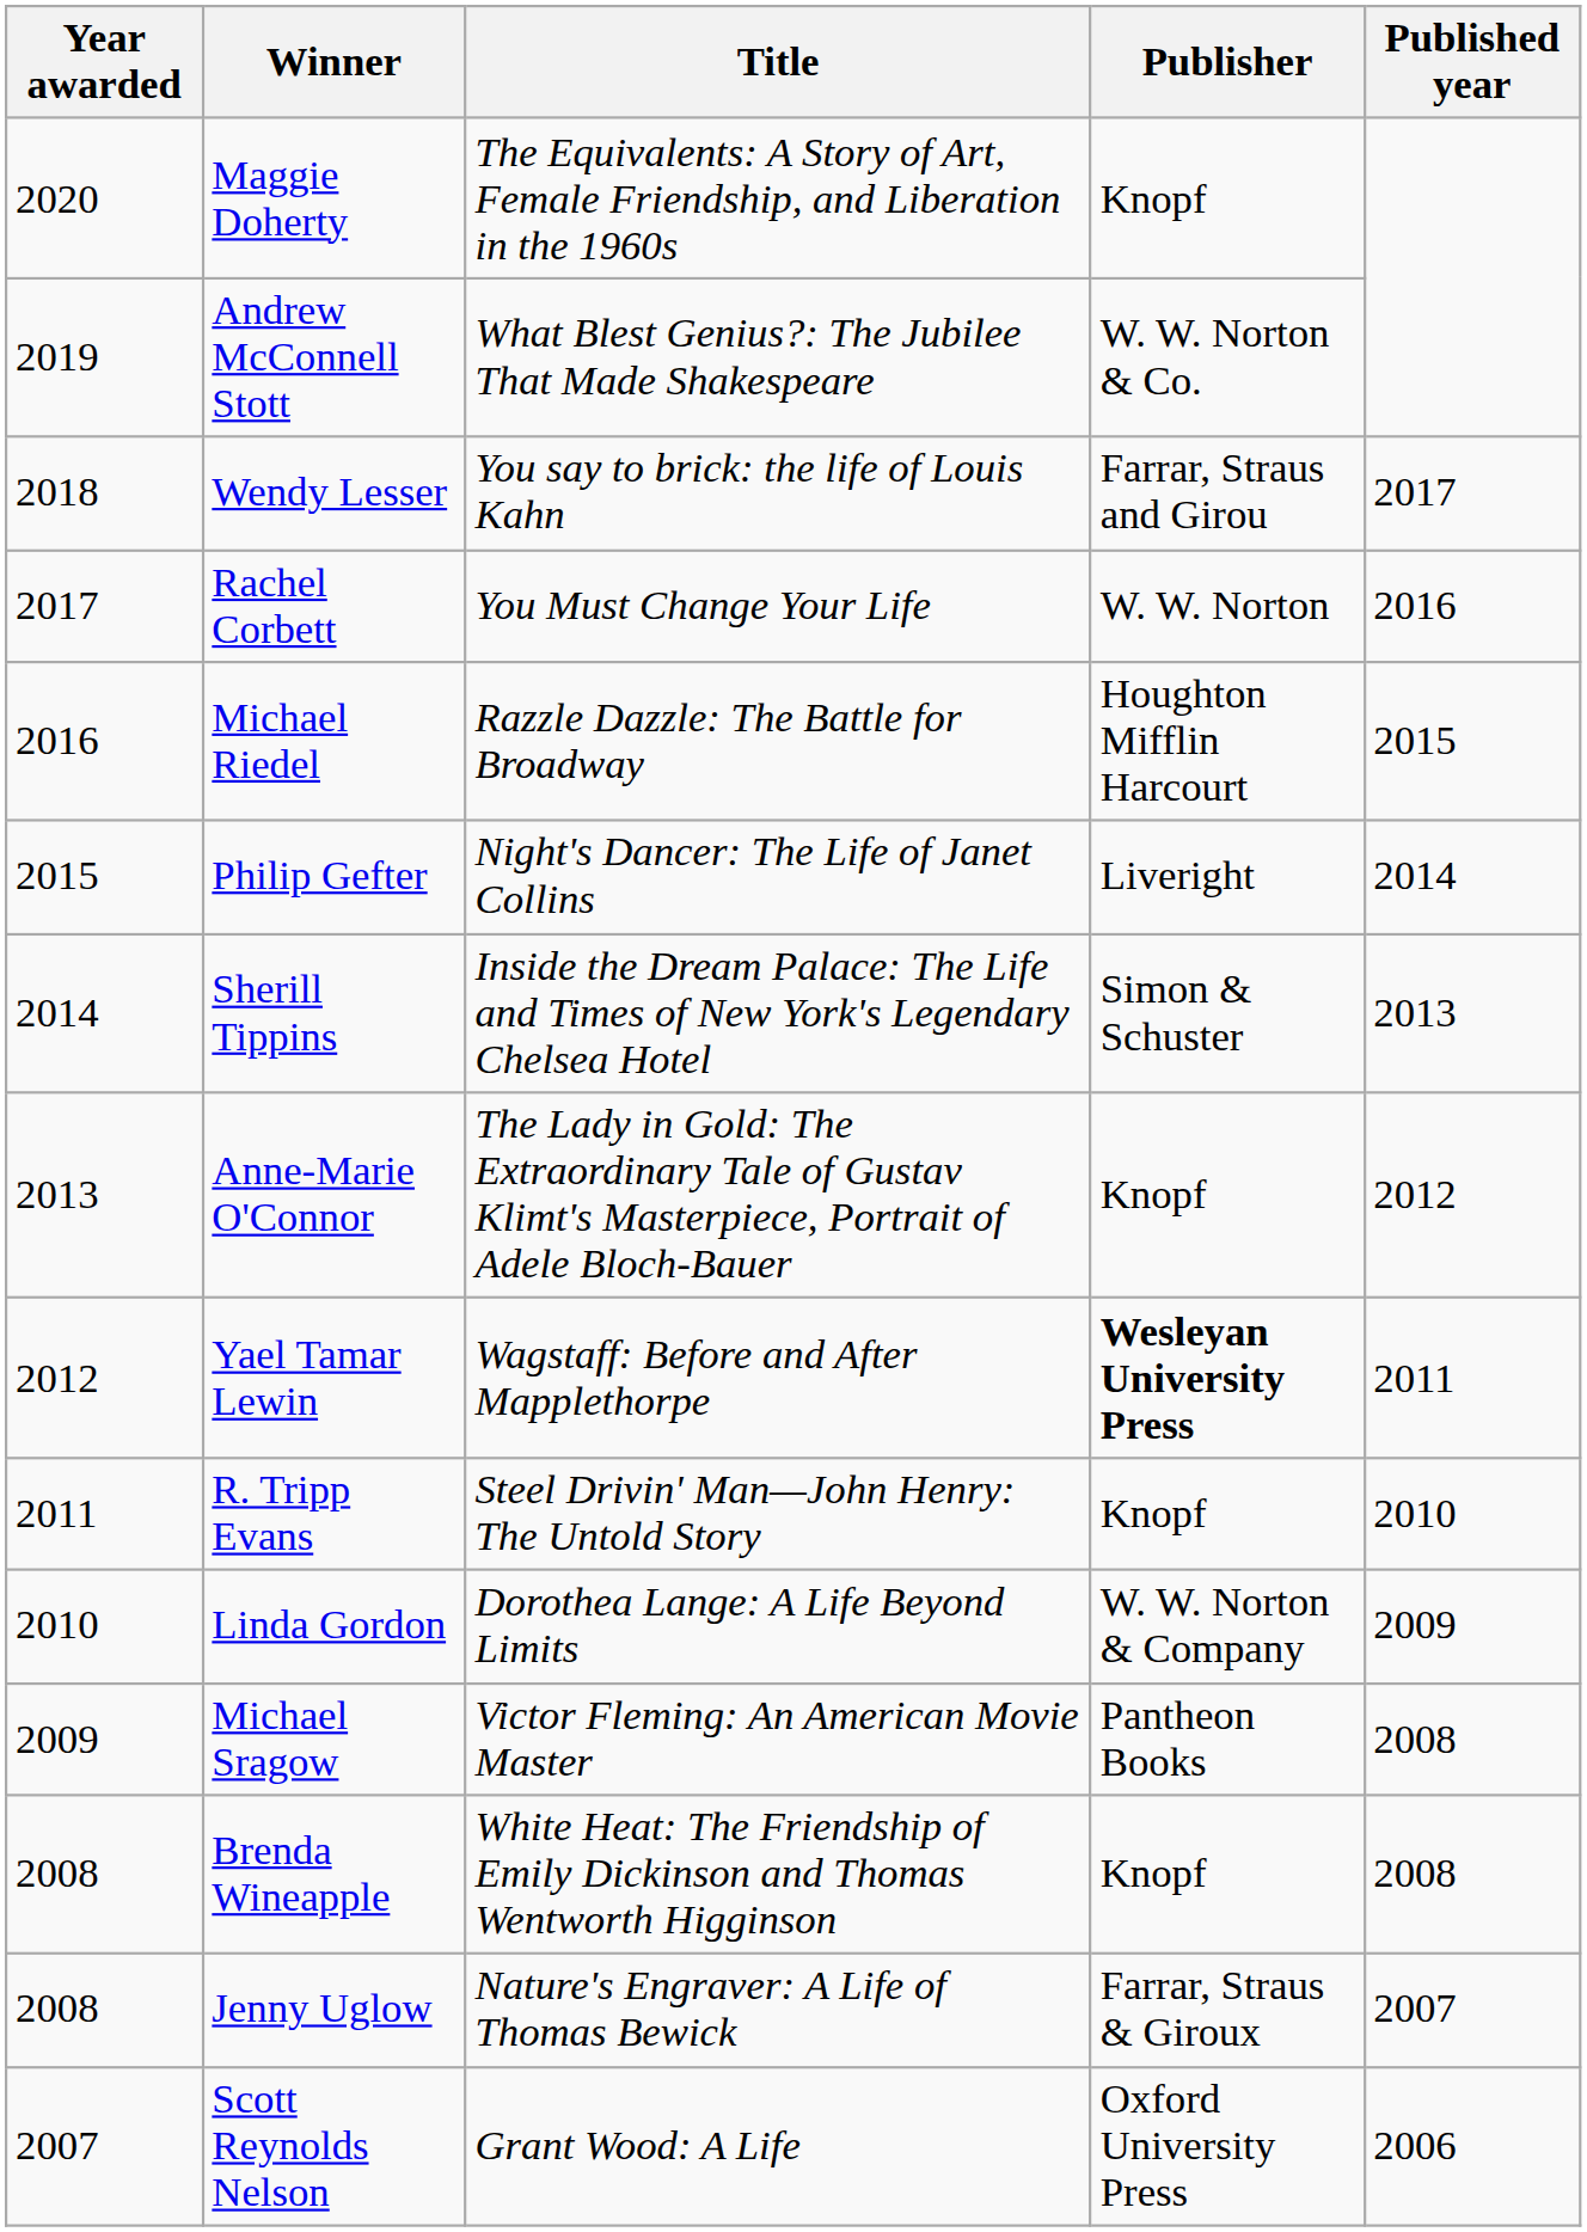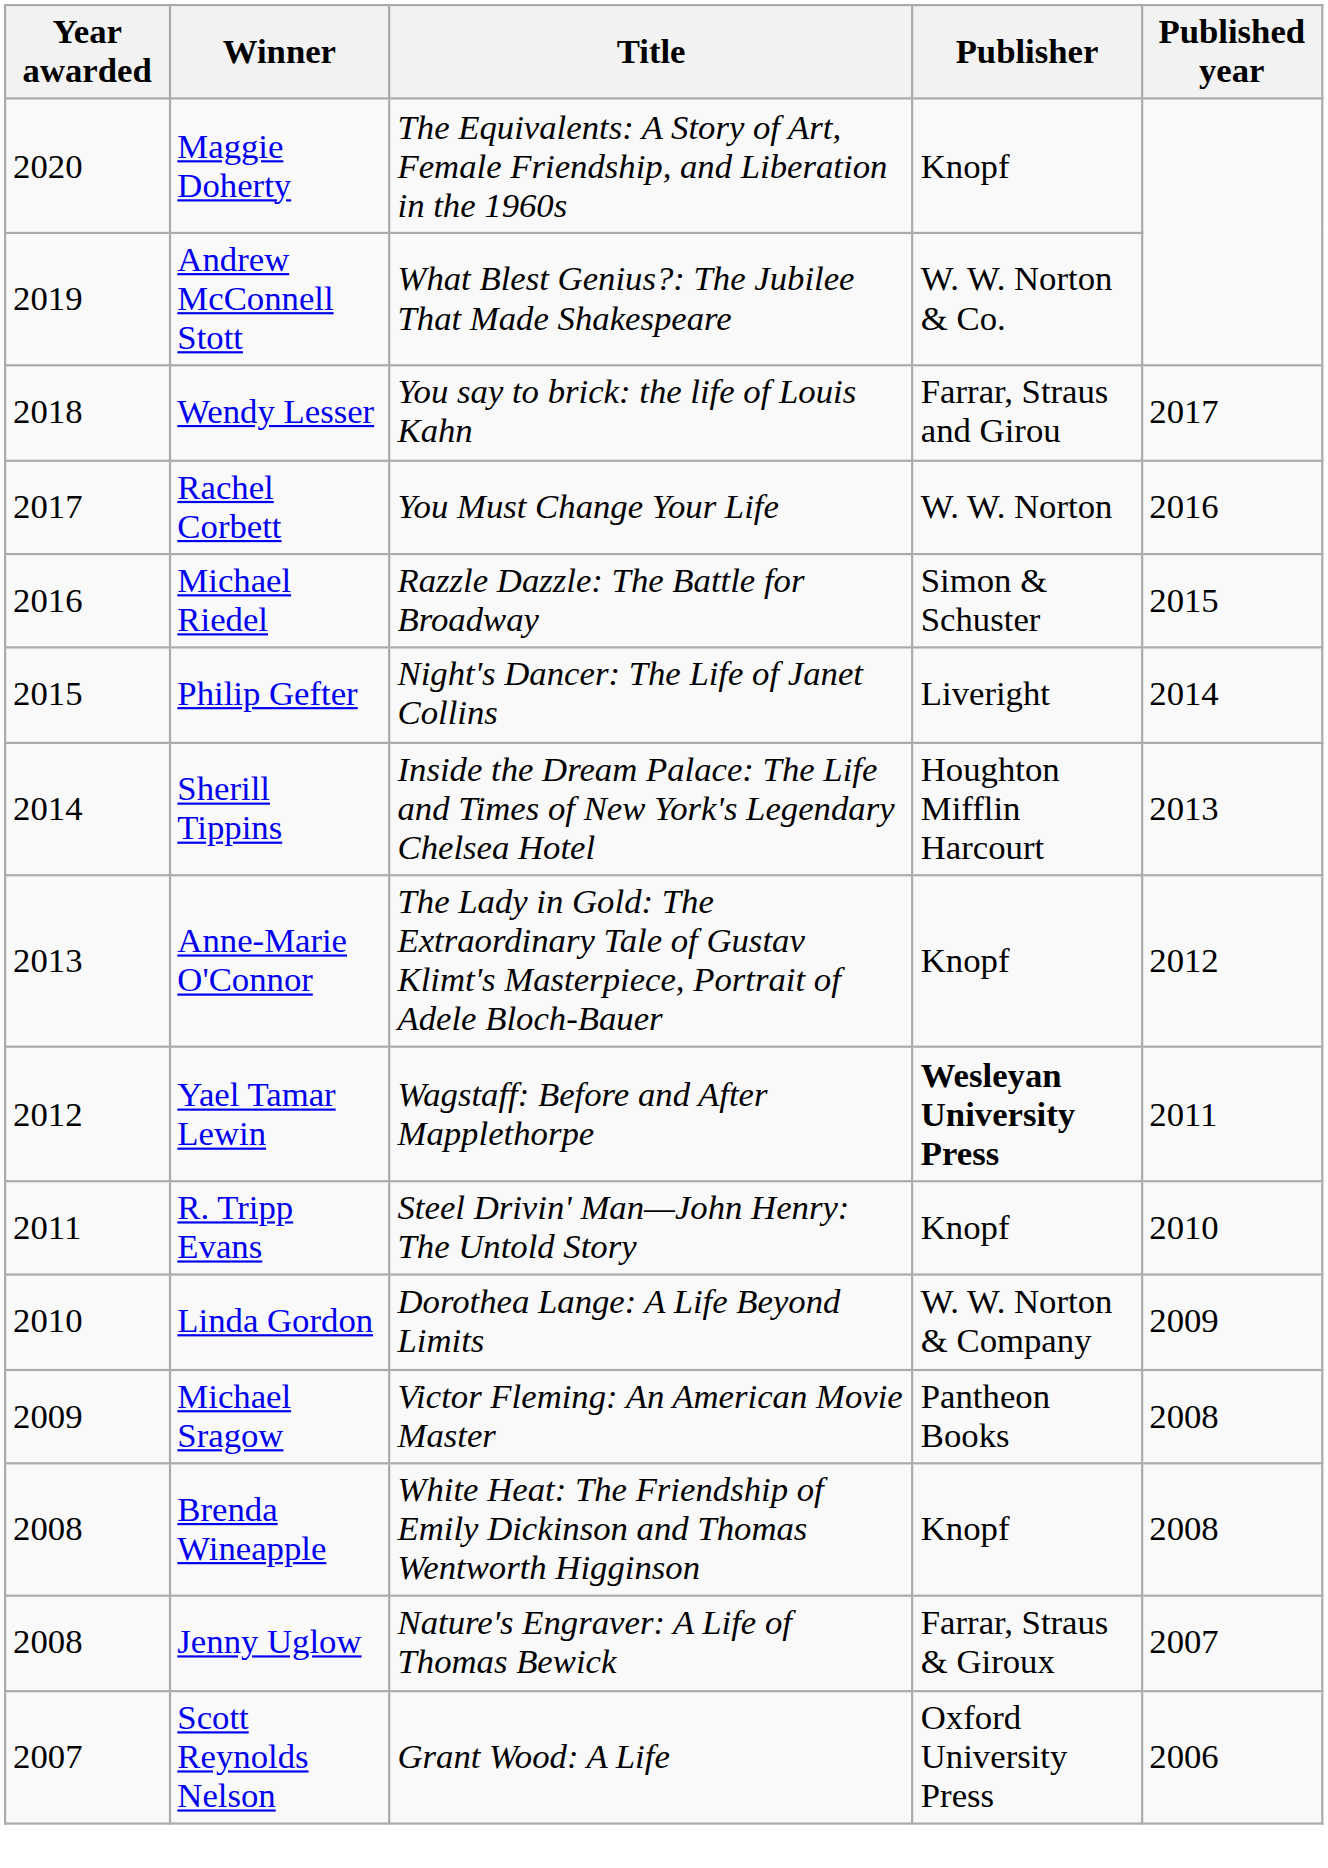Michael Riedel | Publisher: Houghton Mifflin Harcourt -> Simon & Schuster
Sherill Tippins | Publisher: Simon & Schuster -> Houghton Mifflin Harcourt
